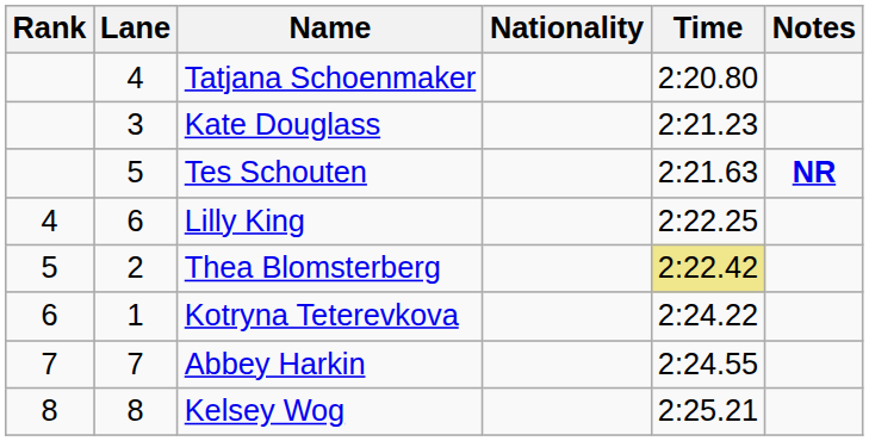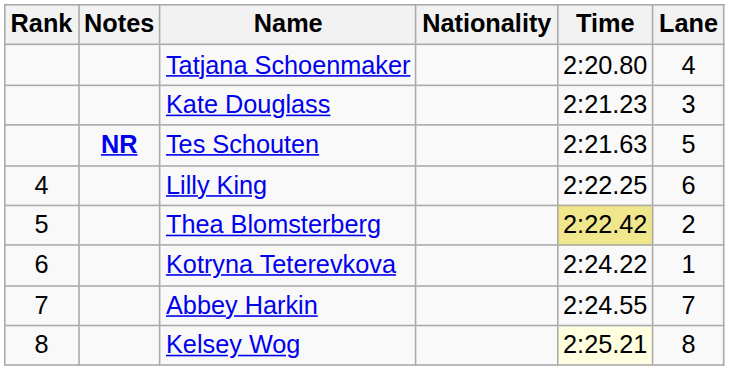columns swapped: Lane <-> Notes
Kelsey Wog | Time: no background -> lightyellow background
